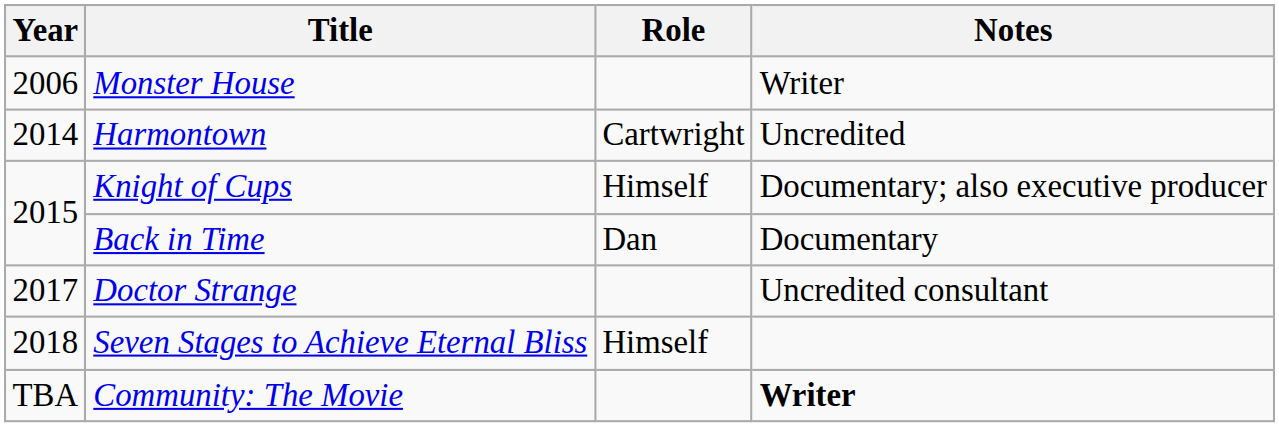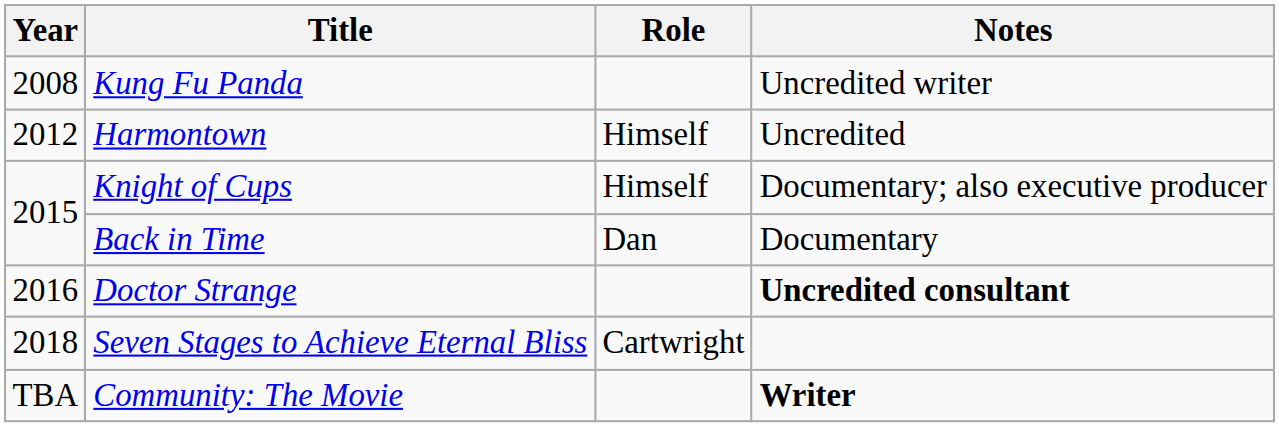- row: 2006 | Monster House | Writer
+ row: 2008 | Kung Fu Panda | Uncredited writer
Harmontown | Year: 2014 -> 2012
Harmontown | Role: Cartwright -> Himself
Doctor Strange | Year: 2017 -> 2016
Doctor Strange | Notes: normal -> bold
Seven Stages to Achieve Eternal Bliss | Role: Himself -> Cartwright
